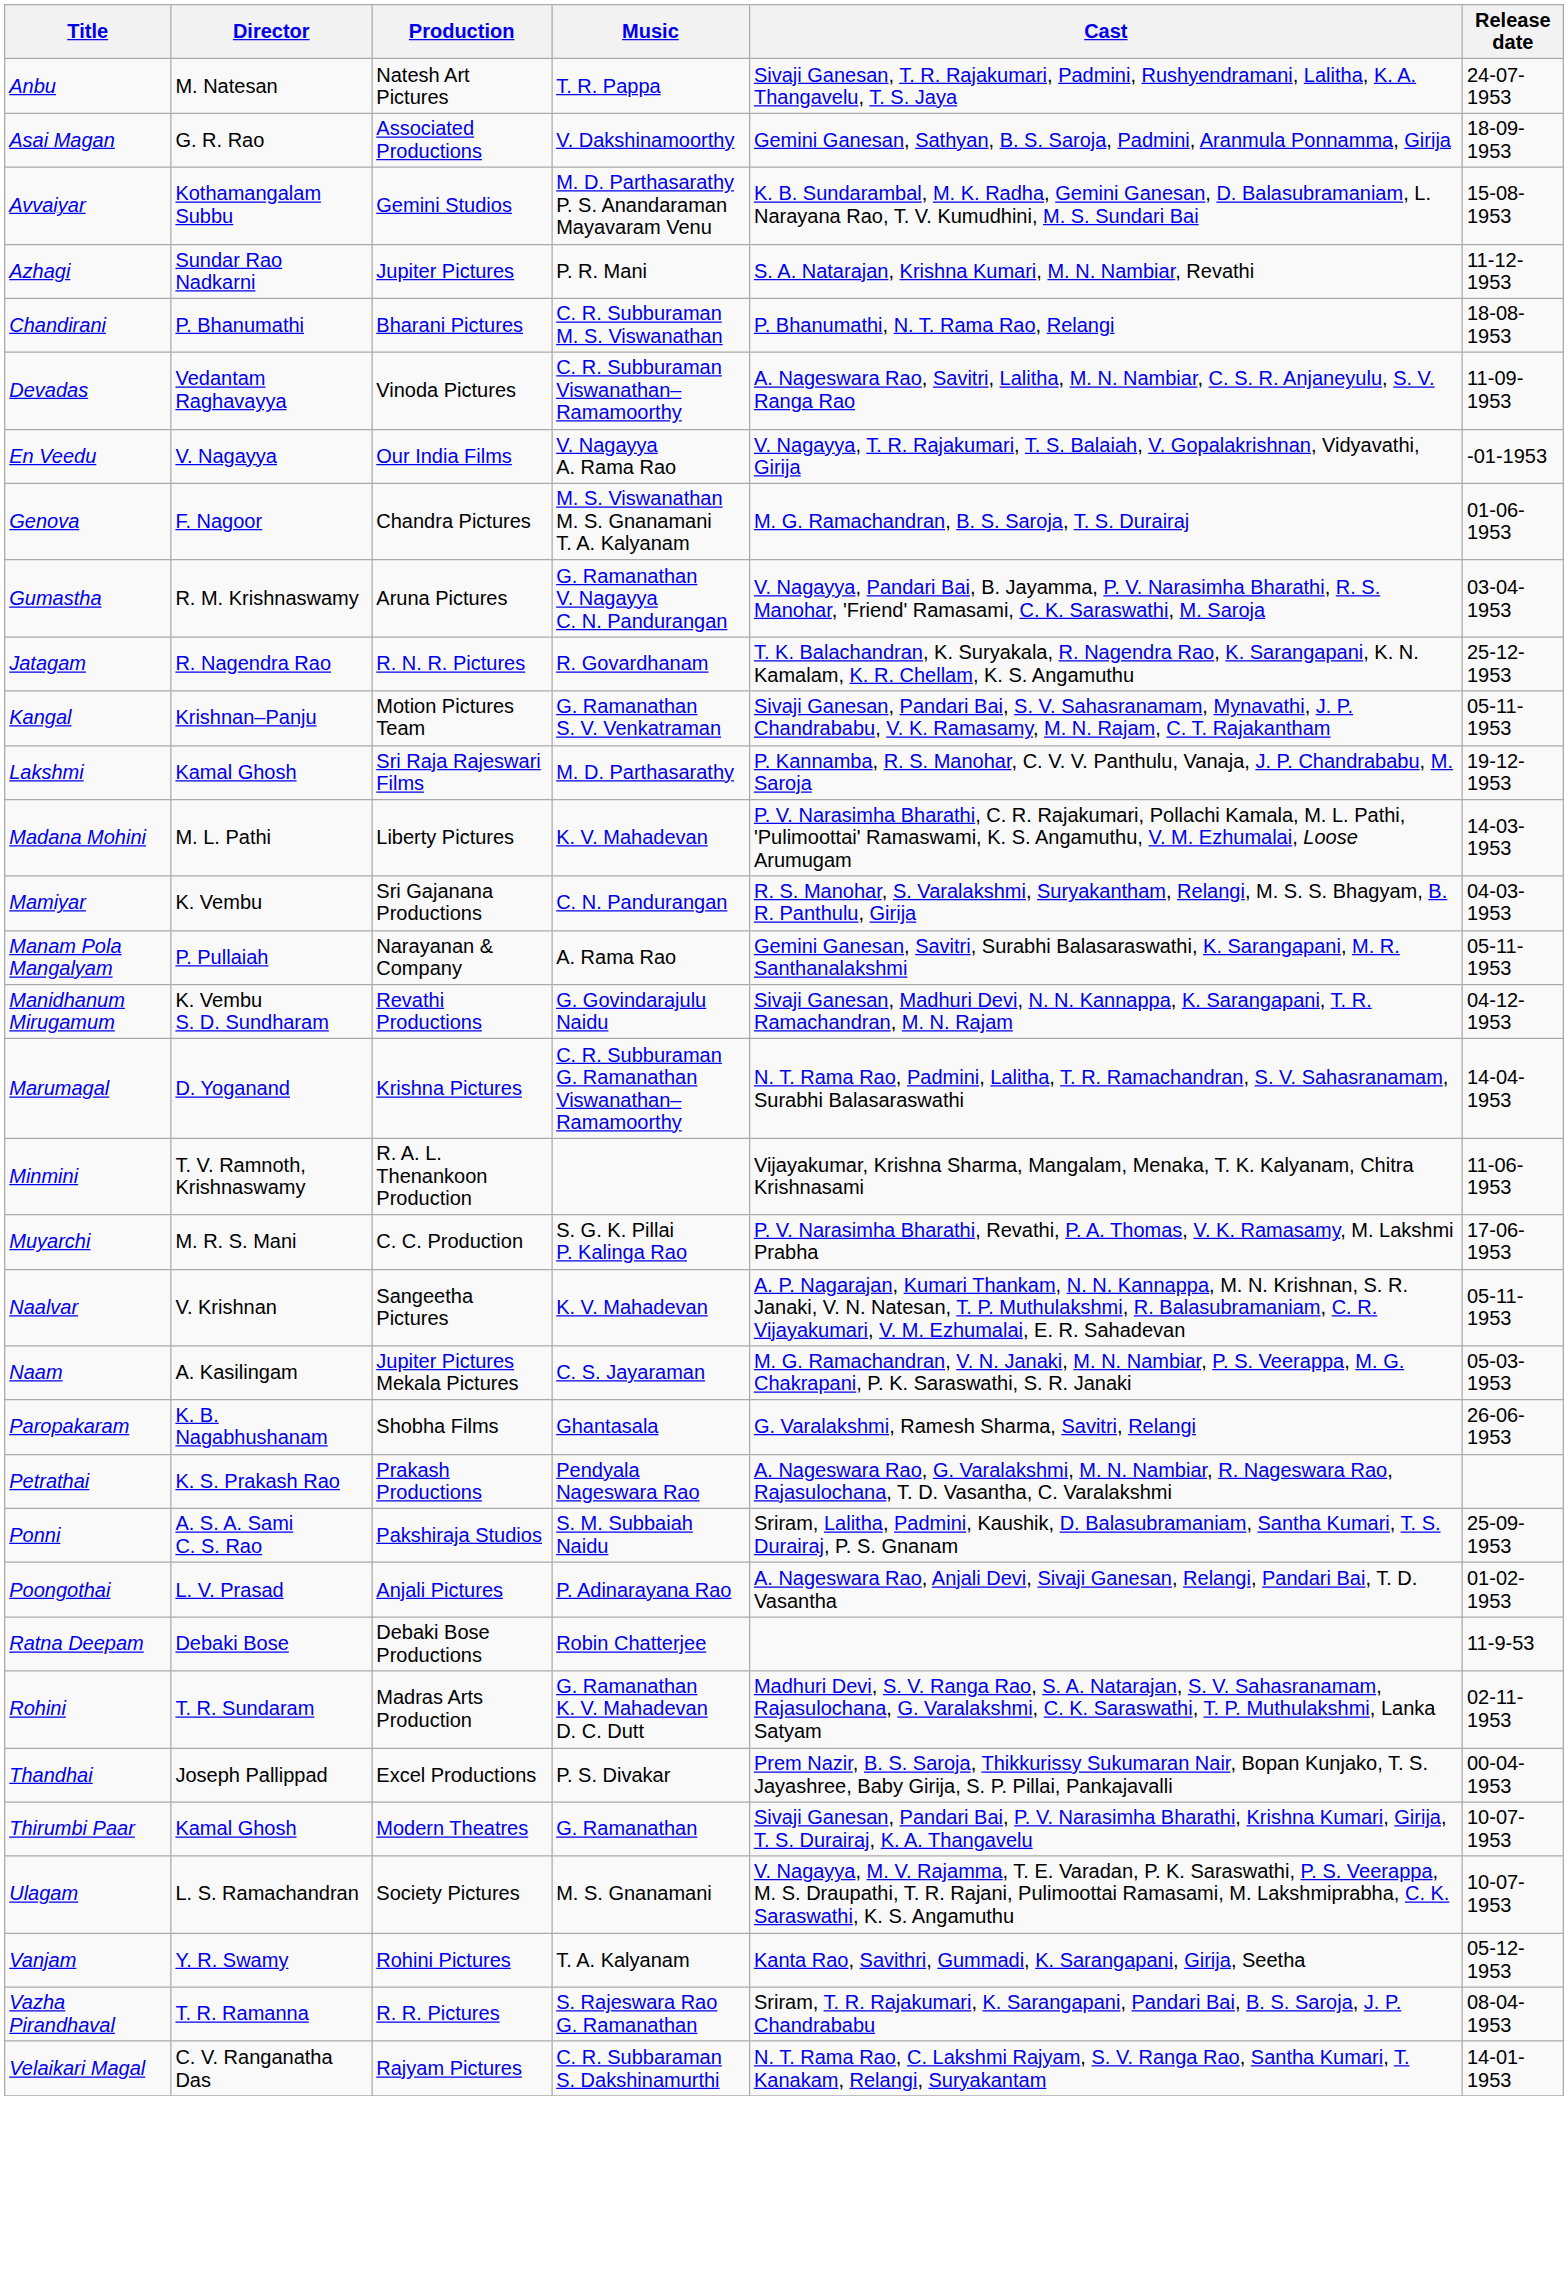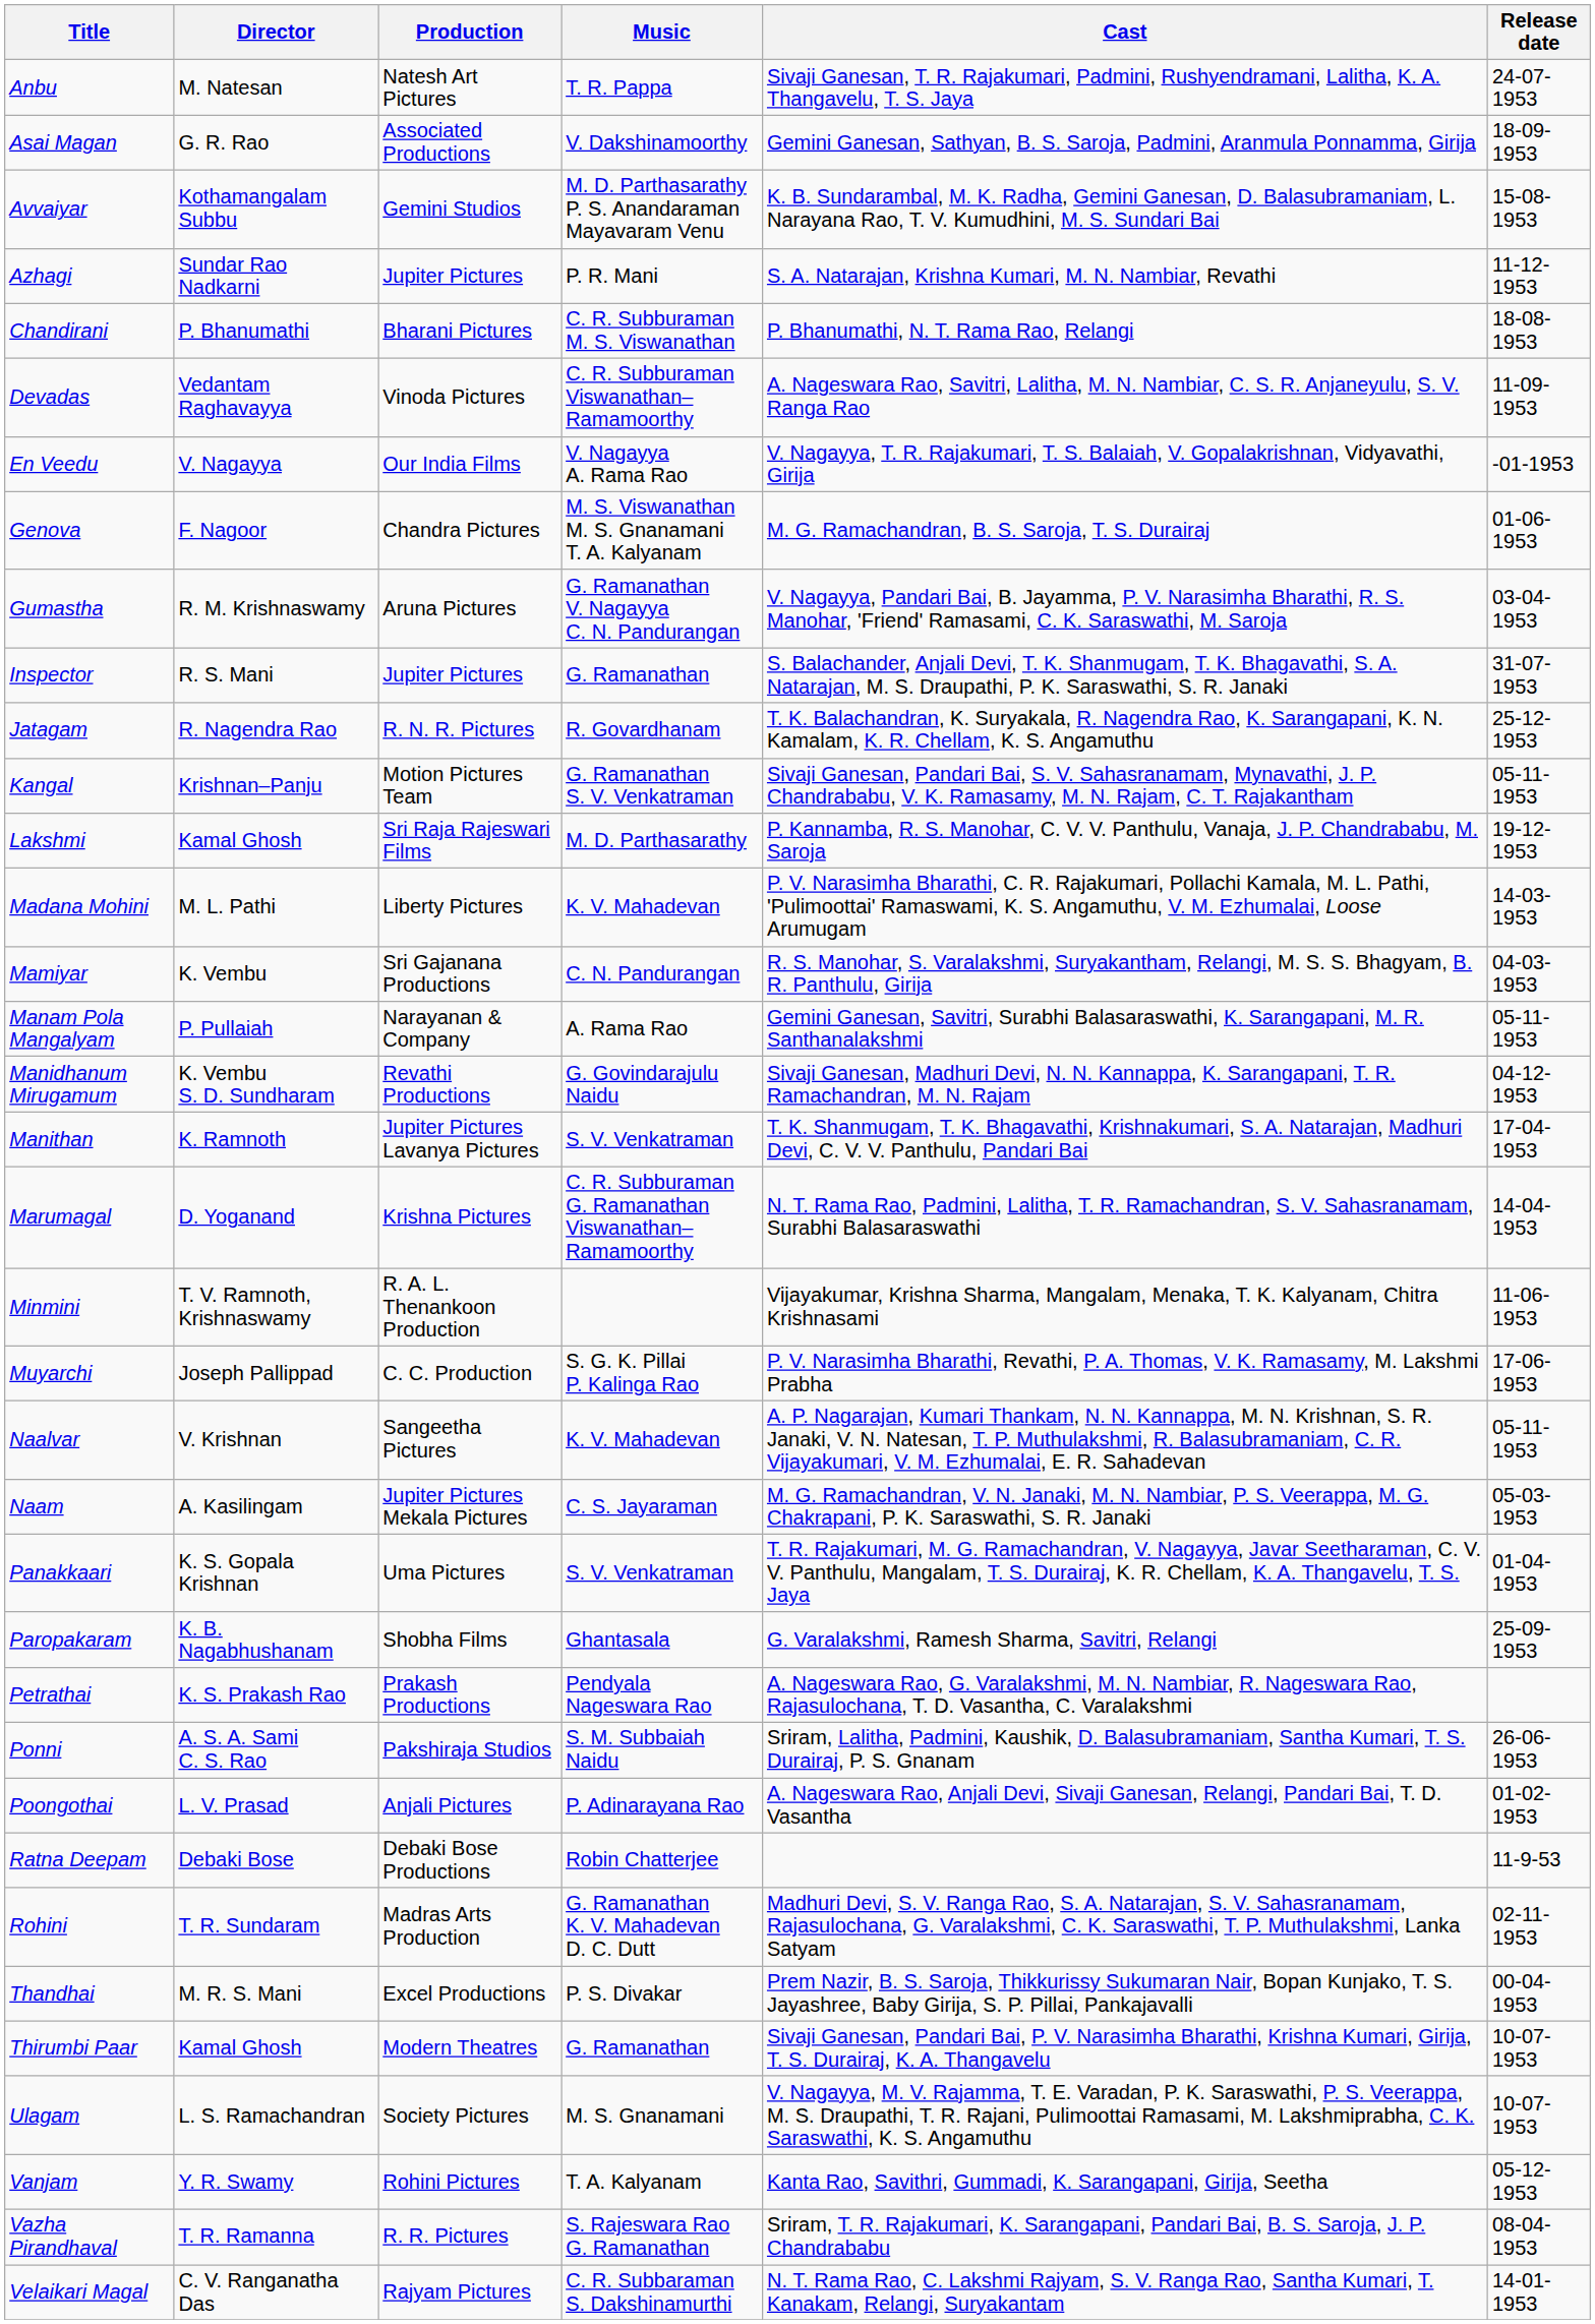+ row: Inspector | R. S. Mani | Jupiter Pictures | G. Ramanathan | S. Balachander, Anjali Devi, T. K. Shanmugam, T. K. Bhagavathi, S. A. Natarajan, M. S. Draupathi, P. K. Saraswathi, S. R. Janaki | 31-07-1953
+ row: Manithan | K. Ramnoth | Jupiter Pictures Lavanya Pictures | S. V. Venkatraman | T. K. Shanmugam, T. K. Bhagavathi, Krishnakumari, S. A. Natarajan, Madhuri Devi, C. V. V. Panthulu, Pandari Bai | 17-04-1953
Muyarchi | Director: M. R. S. Mani -> Joseph Pallippad
+ row: Panakkaari | K. S. Gopala Krishnan | Uma Pictures | S. V. Venkatraman | T. R. Rajakumari, M. G. Ramachandran, V. Nagayya, Javar Seetharaman, C. V. V. Panthulu, Mangalam, T. S. Durairaj, K. R. Chellam, K. A. Thangavelu, T. S. Jaya | 01-04-1953
Paropakaram | Release date: 26-06-1953 -> 25-09-1953
Ponni | Release date: 25-09-1953 -> 26-06-1953
Thandhai | Director: Joseph Pallippad -> M. R. S. Mani
